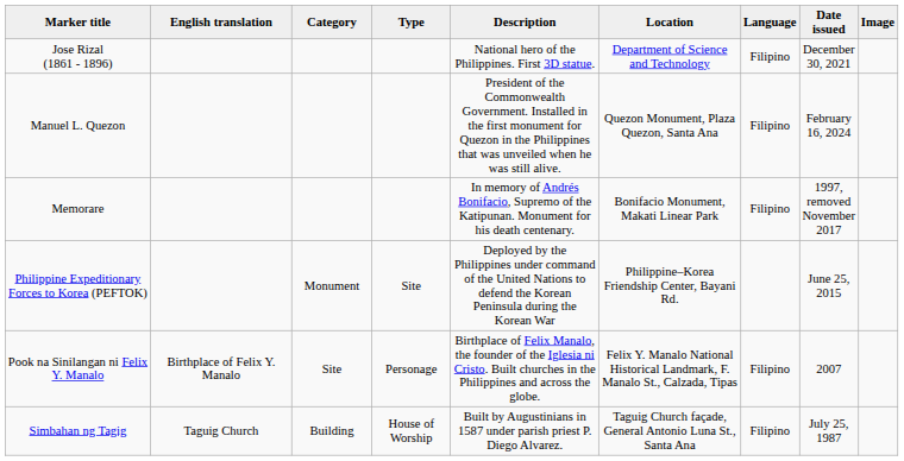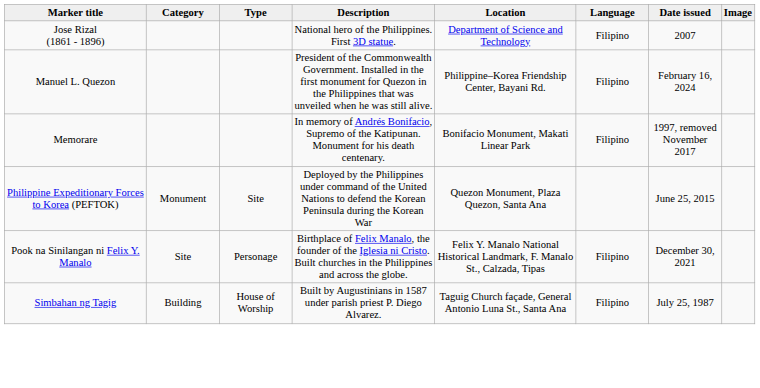- column: English translation | Birthplace of Felix Y. Manalo | Taguig Church
Jose Rizal (1861 - 1896) | Date issued: December 30, 2021 -> 2007
Manuel L. Quezon | Location: Quezon Monument, Plaza Quezon, Santa Ana -> Philippine–Korea Friendship Center, Bayani Rd.
Philippine Expeditionary Forces to Korea (PEFTOK) | Location: Philippine–Korea Friendship Center, Bayani Rd. -> Quezon Monument, Plaza Quezon, Santa Ana
Pook na Sinilangan ni Felix Y. Manalo | Date issued: 2007 -> December 30, 2021
